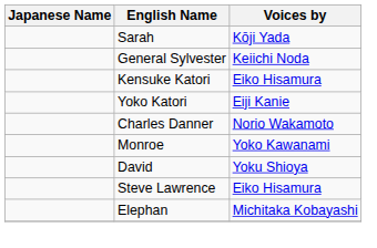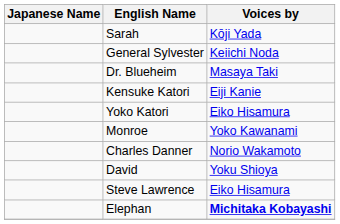+ row: Dr. Blueheim | Masaya Taki
Kensuke Katori | Voices by: Eiko Hisamura -> Eiji Kanie
Yoko Katori | Voices by: Eiji Kanie -> Eiko Hisamura
rows swapped: Monroe <-> Charles Danner
Elephan | Voices by: normal -> bold
